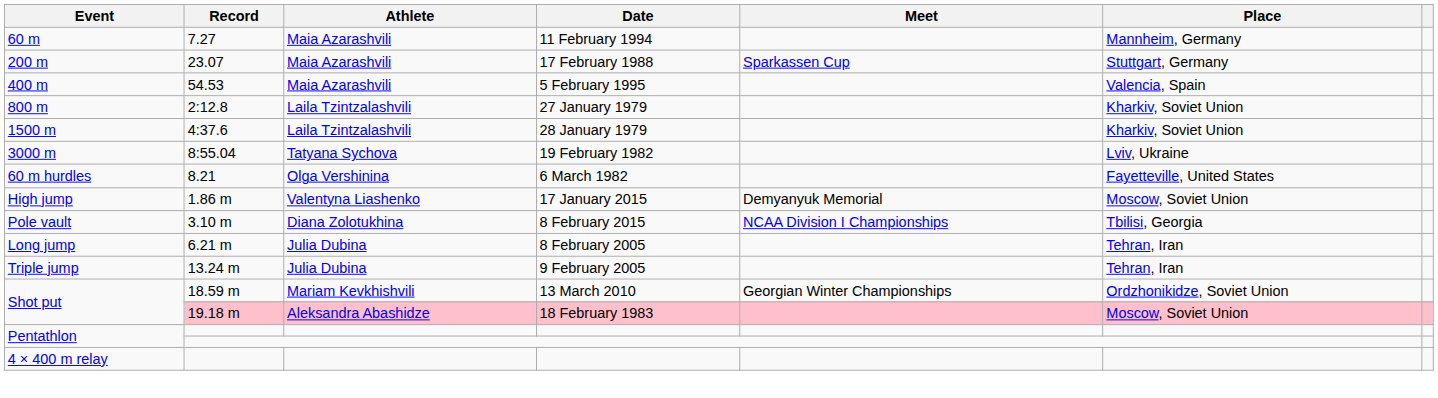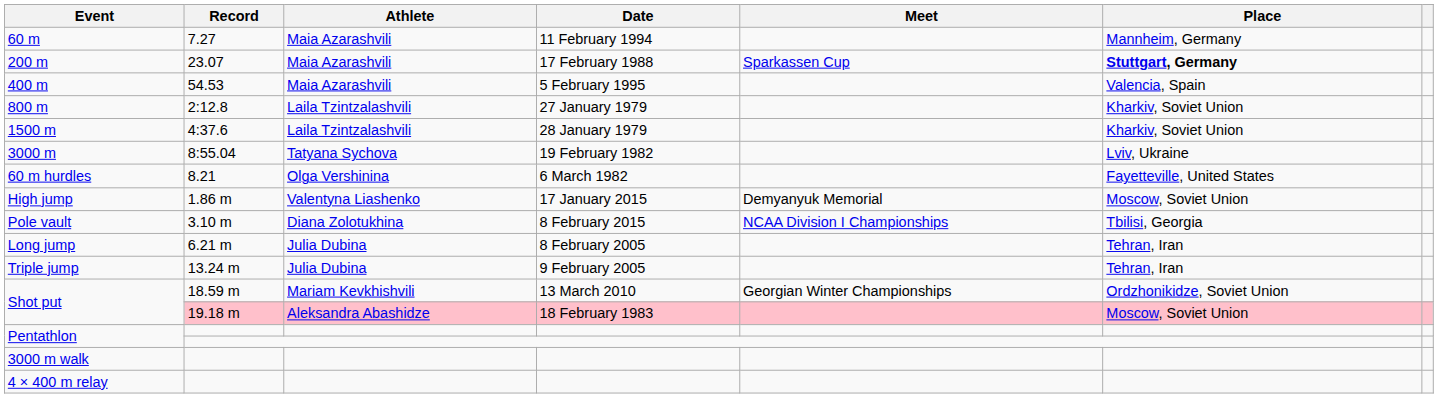200 m | Place: normal -> bold
+ row: 3000 m walk
